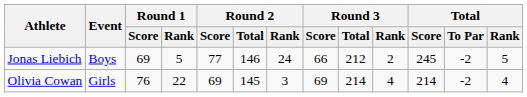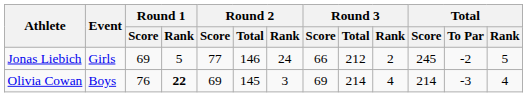Jonas Liebich | Event: Boys -> Girls
Olivia Cowan | Event: Girls -> Boys
Olivia Cowan | Round 1 / Rank: normal -> bold
Olivia Cowan | Total / To Par: -2 -> -3
